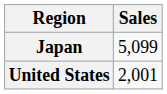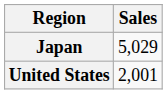Japan | Sales: 5,099 -> 5,029
